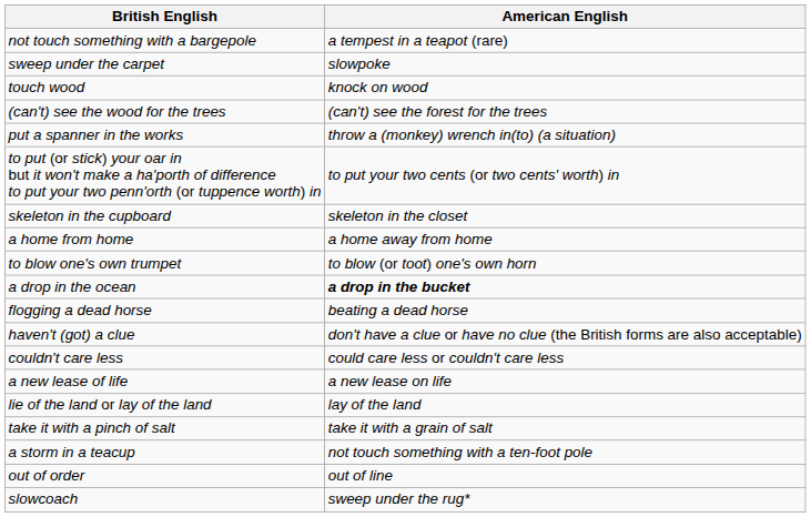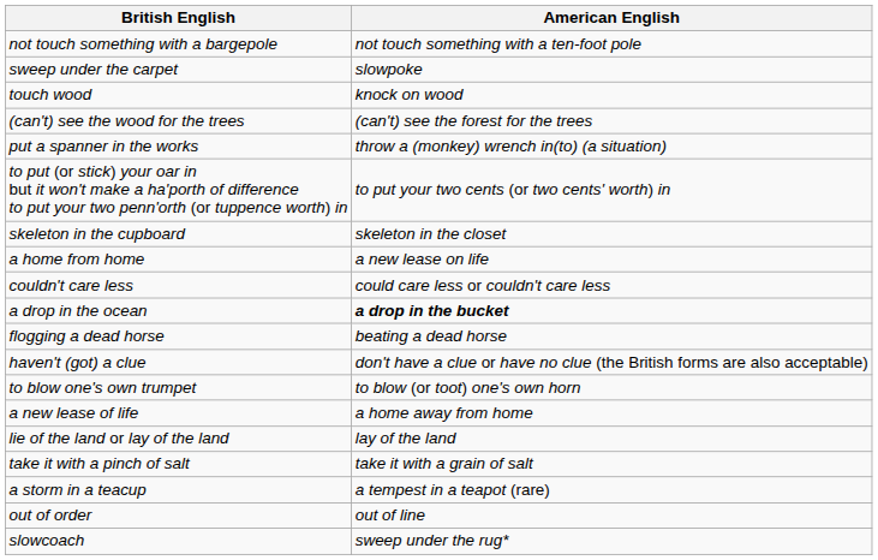not touch something with a bargepole | American English: a tempest in a teapot (rare) -> not touch something with a ten-foot pole
a home from home | American English: a home away from home -> a new lease on life
rows swapped: to blow one's own trumpet <-> couldn't care less
a new lease of life | American English: a new lease on life -> a home away from home
a storm in a teacup | American English: not touch something with a ten-foot pole -> a tempest in a teapot (rare)
